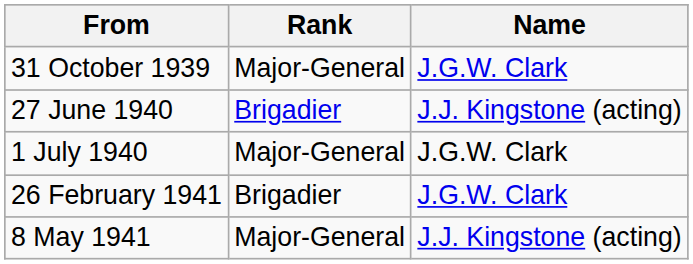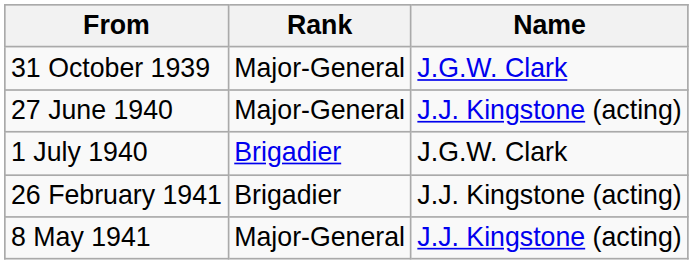27 June 1940 | Rank: Brigadier -> Major-General
1 July 1940 | Rank: Major-General -> Brigadier
26 February 1941 | Name: J.G.W. Clark -> J.J. Kingstone (acting)
